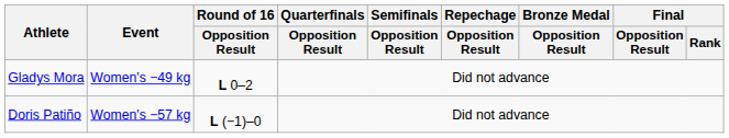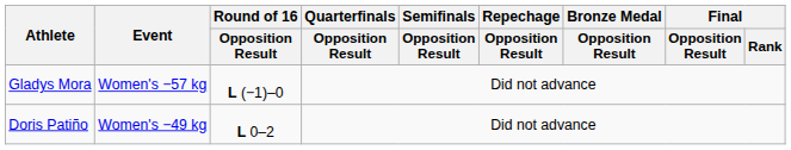Gladys Mora | Event: Women's −49 kg -> Women's −57 kg
Gladys Mora | Round of 16 / Opposition Result: L 0–2 -> L (−1)–0
Doris Patiño | Event: Women's −57 kg -> Women's −49 kg
Doris Patiño | Round of 16 / Opposition Result: L (−1)–0 -> L 0–2
